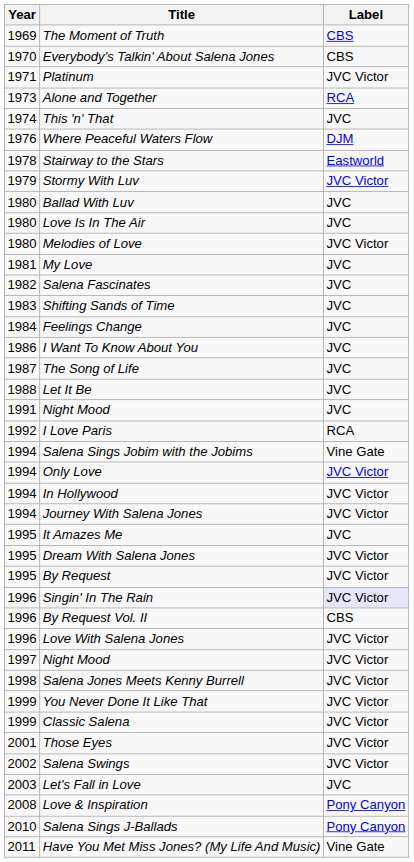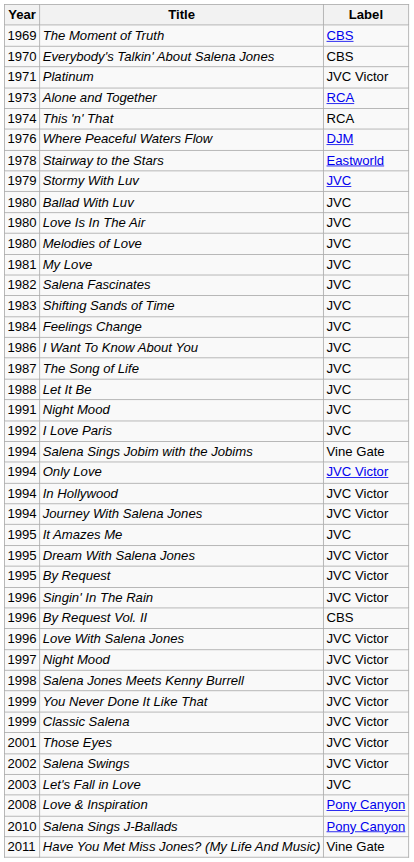This 'n' That | Label: JVC -> RCA
Stormy With Luv | Label: JVC Victor -> JVC
Melodies of Love | Label: JVC Victor -> JVC
I Love Paris | Label: RCA -> JVC
Singin' In The Rain | Label: lavender background -> no background
